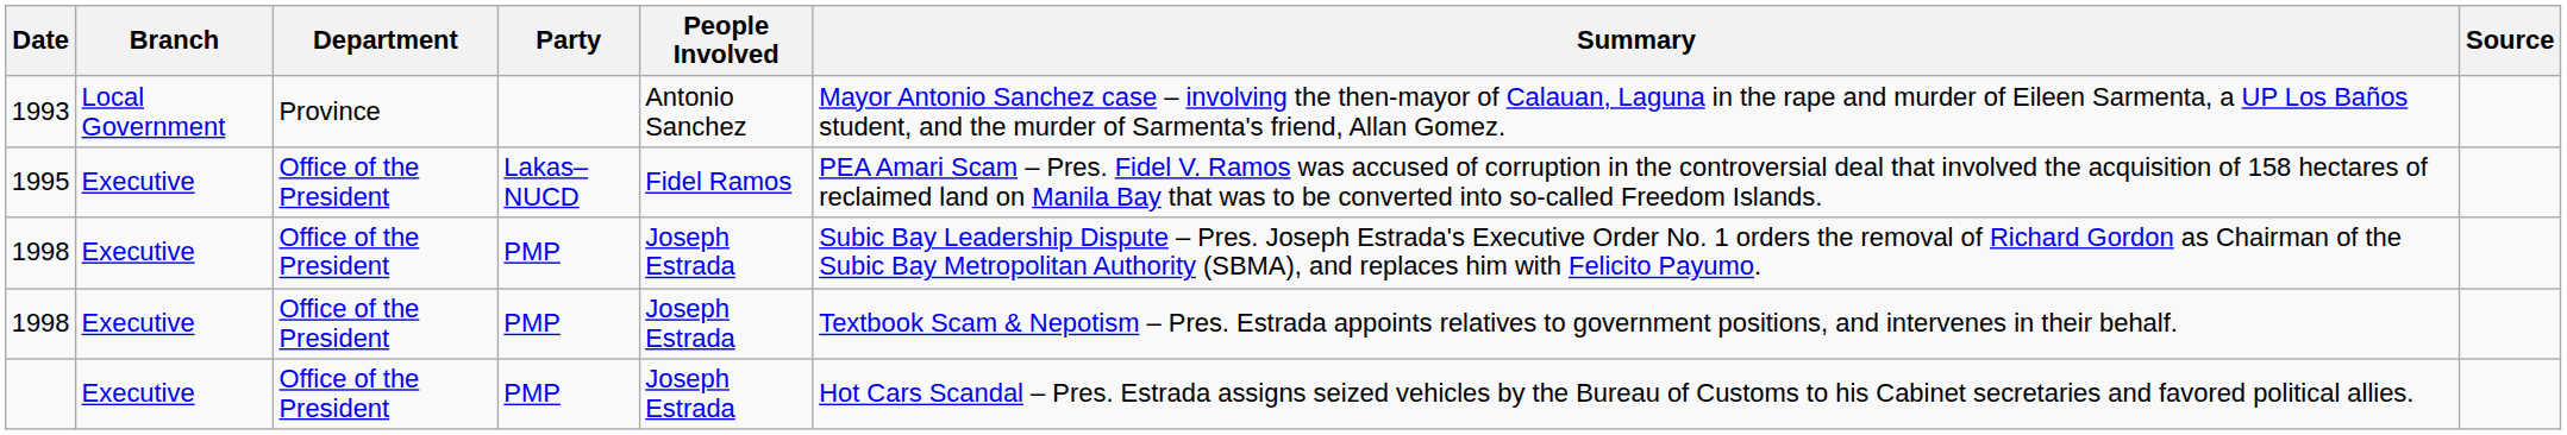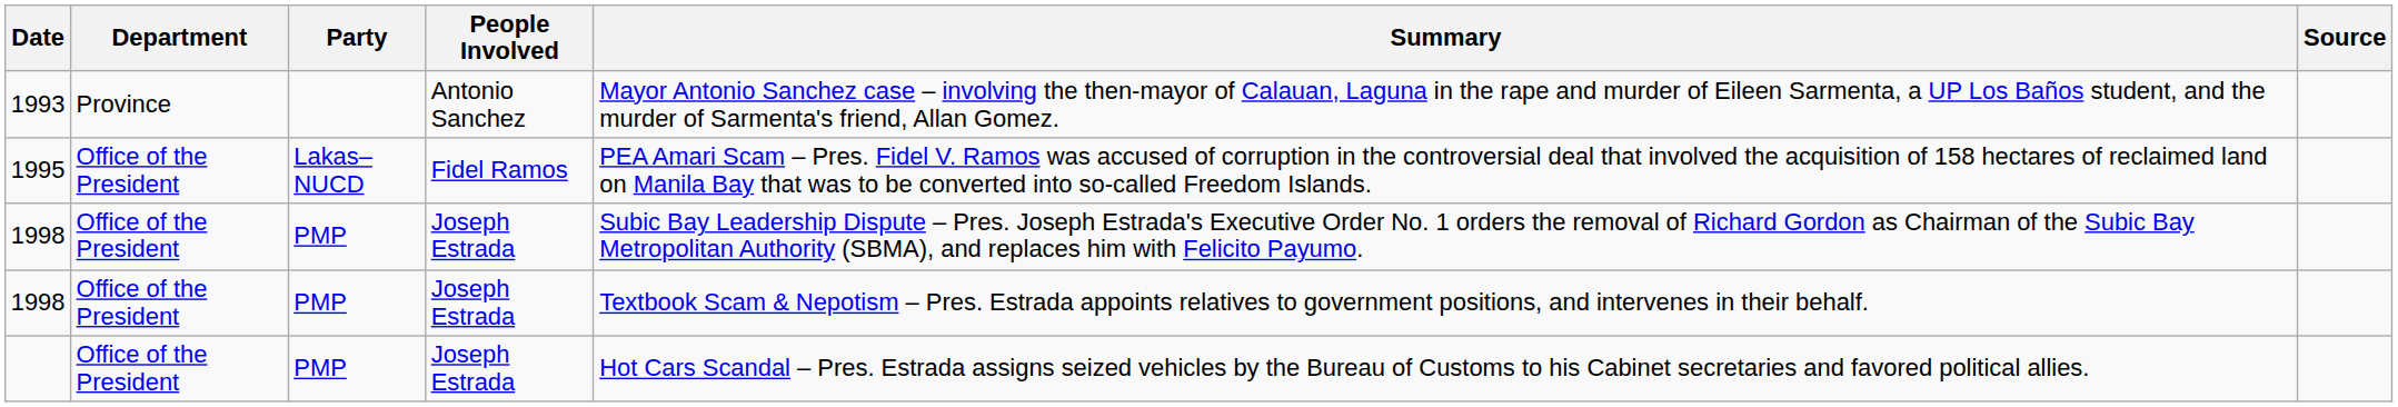- column: Branch | Local Government | Executive | Executive | Executive | Executive
